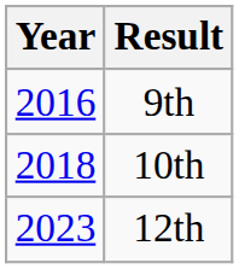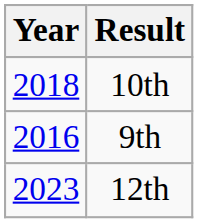rows swapped: 9th <-> 10th
